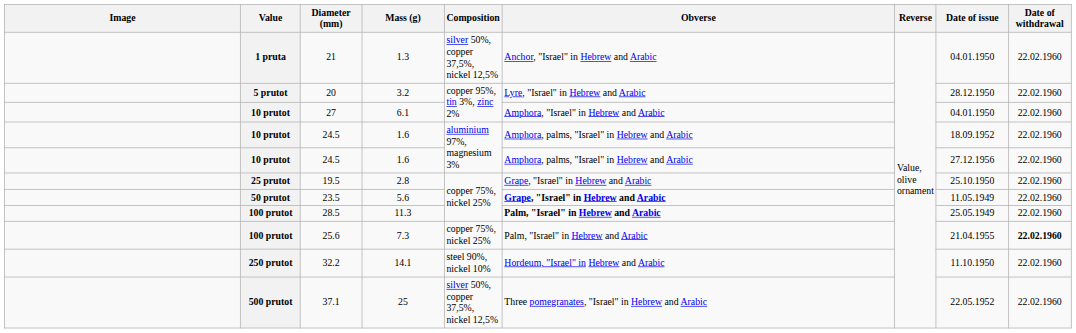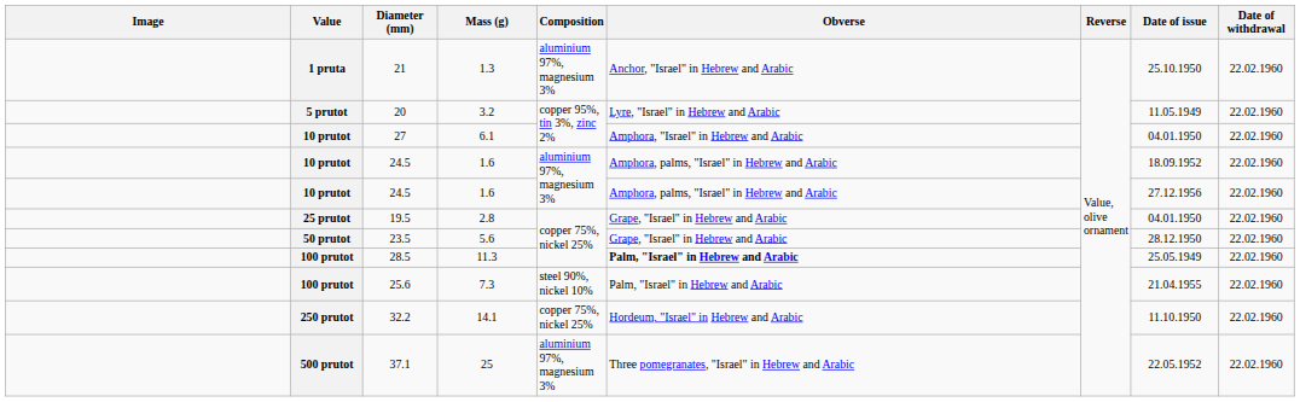21 | Composition: silver 50%, copper 37,5%, nickel 12,5% -> aluminium 97%, magnesium 3%
21 | Date of issue: 04.01.1950 -> 25.10.1950
20 | Date of issue: 28.12.1950 -> 11.05.1949
19.5 | Date of issue: 25.10.1950 -> 04.01.1950
23.5 | Obverse: bold -> normal
23.5 | Date of issue: 11.05.1949 -> 28.12.1950
25.6 | Composition: copper 75%, nickel 25% -> steel 90%, nickel 10%
25.6 | Date of withdrawal: bold -> normal
32.2 | Composition: steel 90%, nickel 10% -> copper 75%, nickel 25%
37.1 | Composition: silver 50%, copper 37,5%, nickel 12,5% -> aluminium 97%, magnesium 3%
